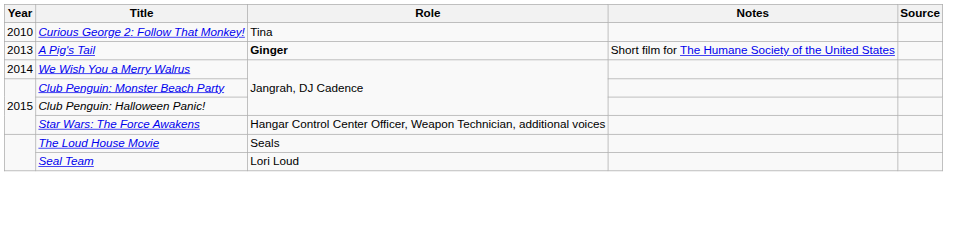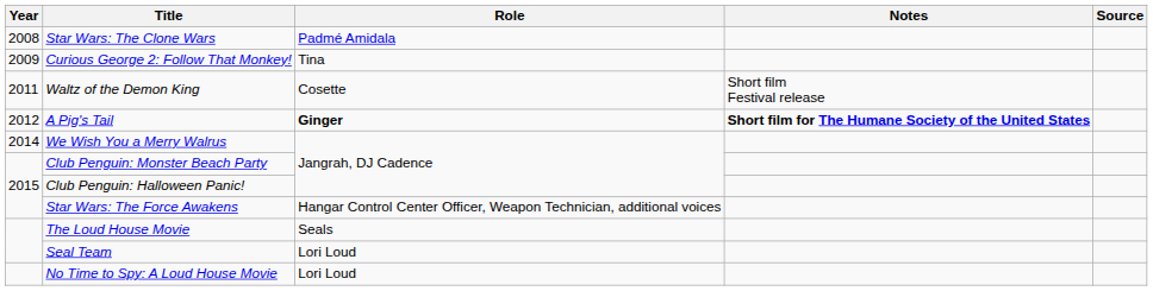+ row: 2008 | Star Wars: The Clone Wars | Padmé Amidala
Curious George 2: Follow That Monkey! | Year: 2010 -> 2009
+ row: 2011 | Waltz of the Demon King | Cosette | Short film Festival release
A Pig's Tail | Year: 2013 -> 2012
A Pig's Tail | Notes: normal -> bold
+ row: No Time to Spy: A Loud House Movie | Lori Loud
